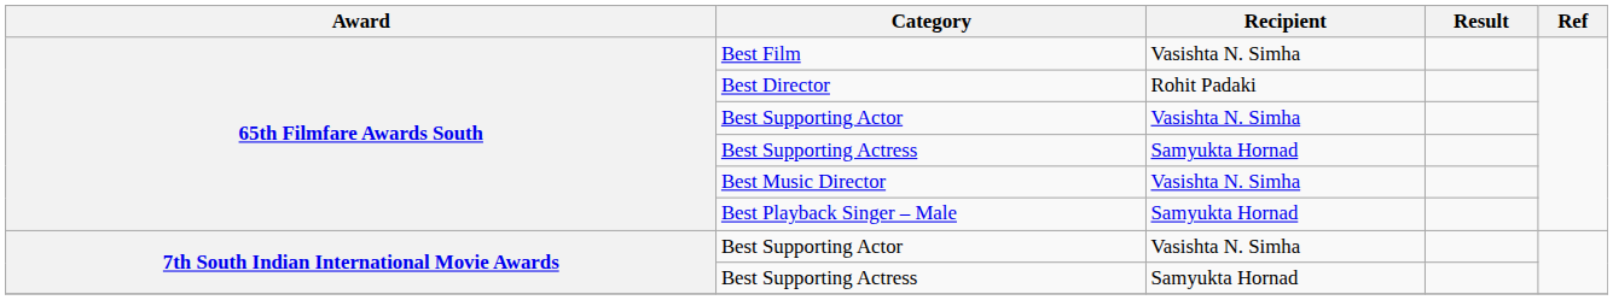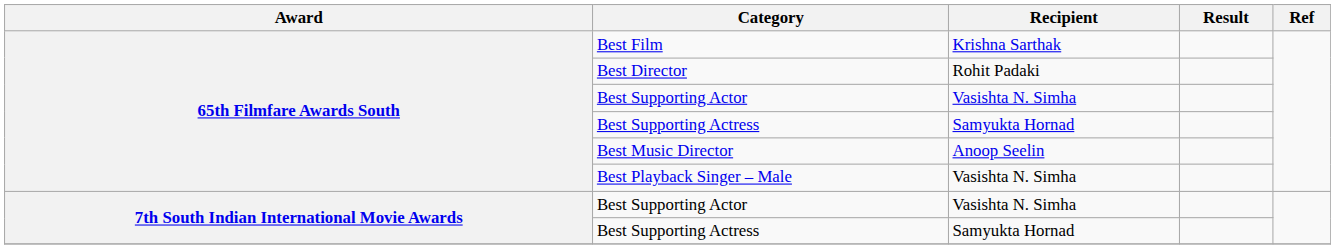Best Film | Recipient: Vasishta N. Simha -> Krishna Sarthak
Best Music Director | Recipient: Vasishta N. Simha -> Anoop Seelin
Best Playback Singer – Male | Recipient: Samyukta Hornad -> Vasishta N. Simha
